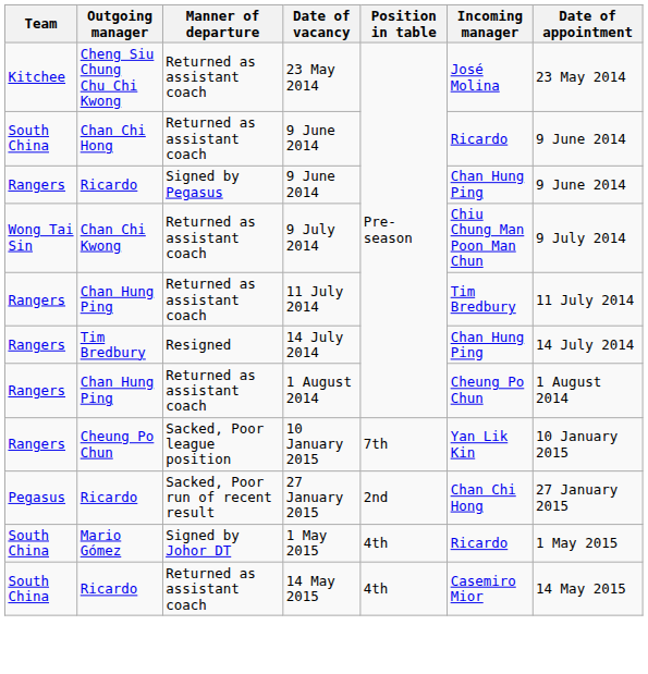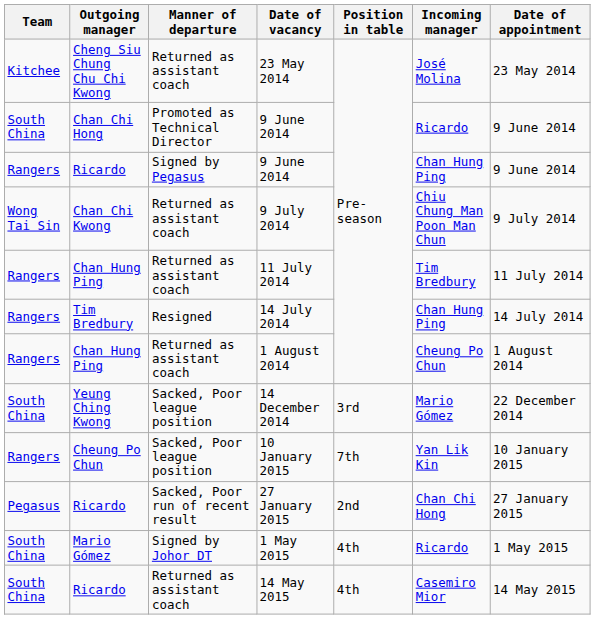Chan Chi Hong / 9 June 2014 | Manner of departure: Returned as assistant coach -> Promoted as Technical Director
+ row: South China | Yeung Ching Kwong | Sacked, Poor league position | 14 December 2014 | 3rd | Mario Gómez | 22 December 2014
